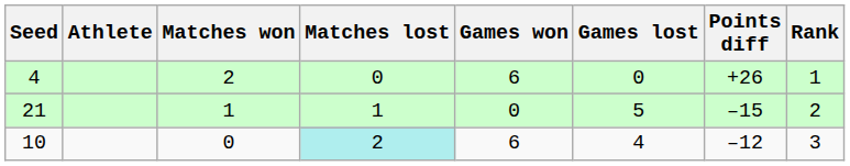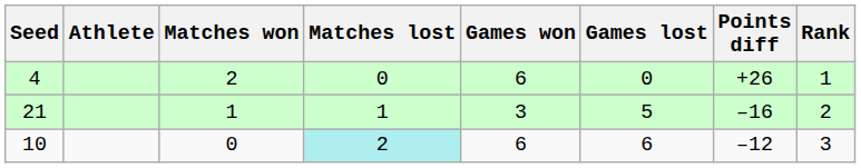21 | Games won: 0 -> 3
21 | Points diff: –15 -> –16
10 | Games lost: 4 -> 6
